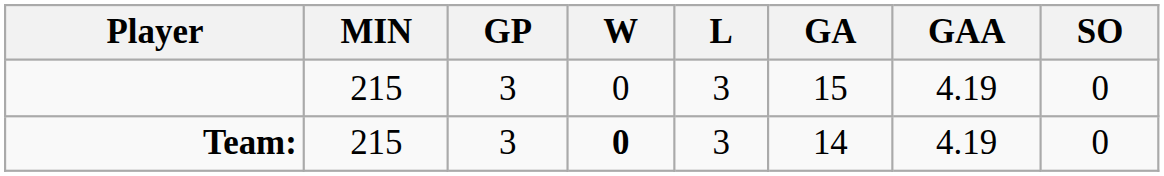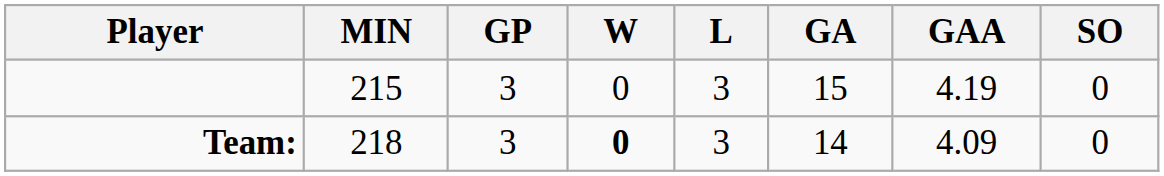Team: | MIN: 215 -> 218
Team: | GAA: 4.19 -> 4.09
